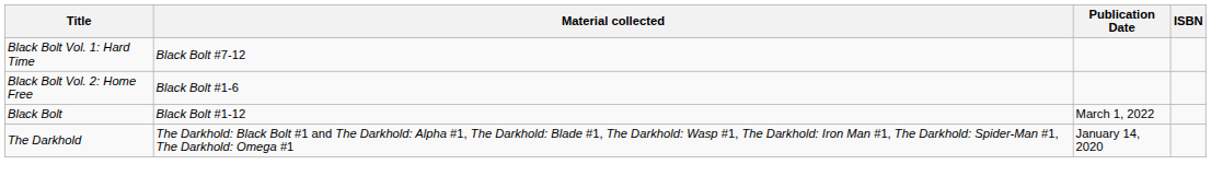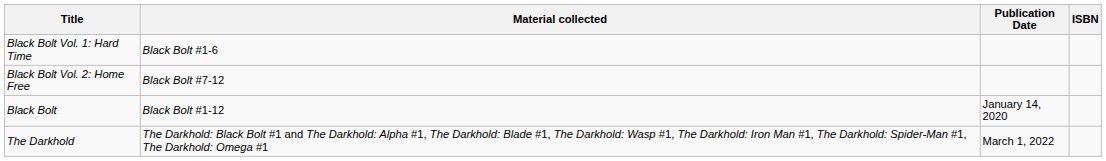Black Bolt Vol. 1: Hard Time | Material collected: Black Bolt #7-12 -> Black Bolt #1-6
Black Bolt Vol. 2: Home Free | Material collected: Black Bolt #1-6 -> Black Bolt #7-12
Black Bolt | Publication Date: March 1, 2022 -> January 14, 2020
The Darkhold | Publication Date: January 14, 2020 -> March 1, 2022
